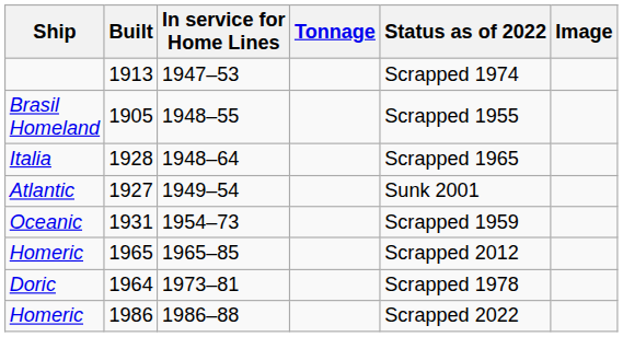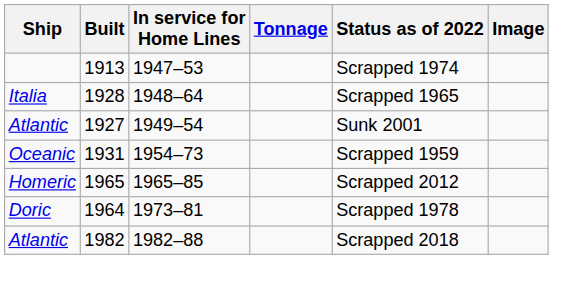- row: Brasil Homeland | 1905 | 1948–55 | Scrapped 1955
+ row: Atlantic | 1982 | 1982–88 | Scrapped 2018
- row: Homeric | 1986 | 1986–88 | Scrapped 2022
